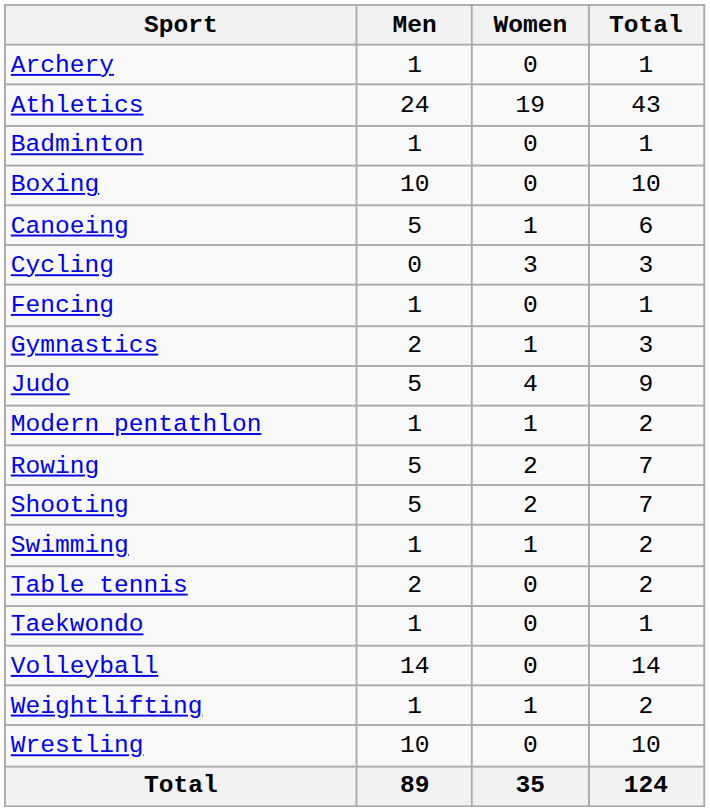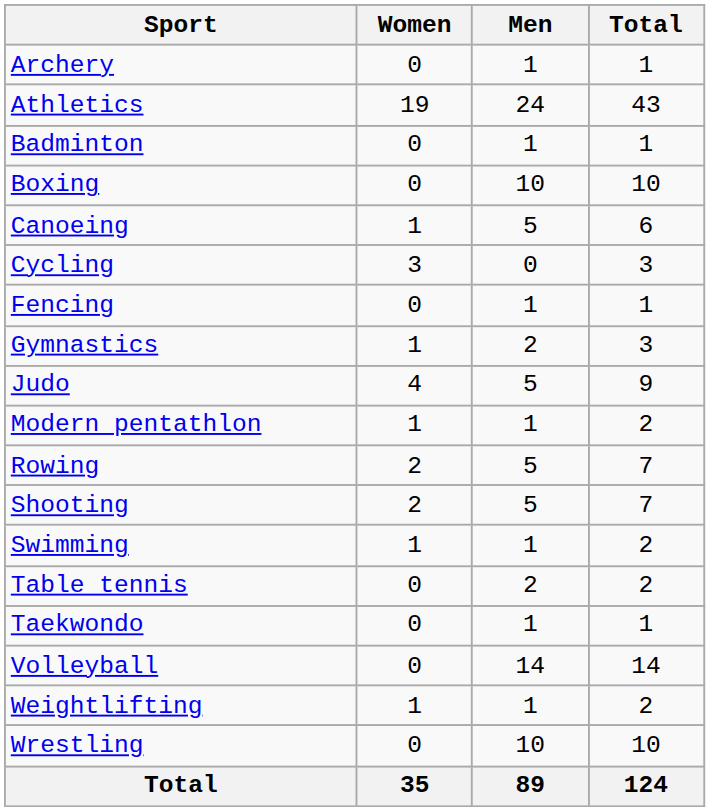columns swapped: Men <-> Women
